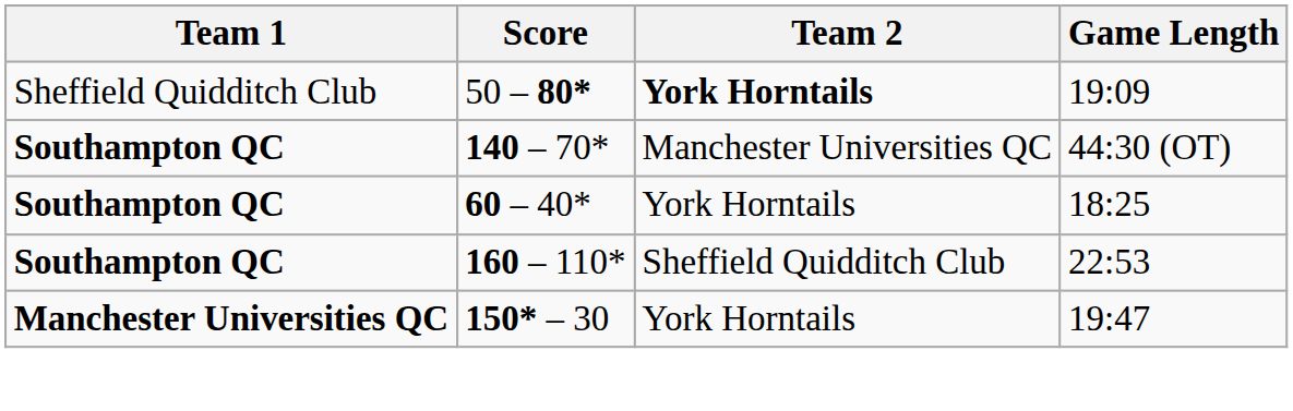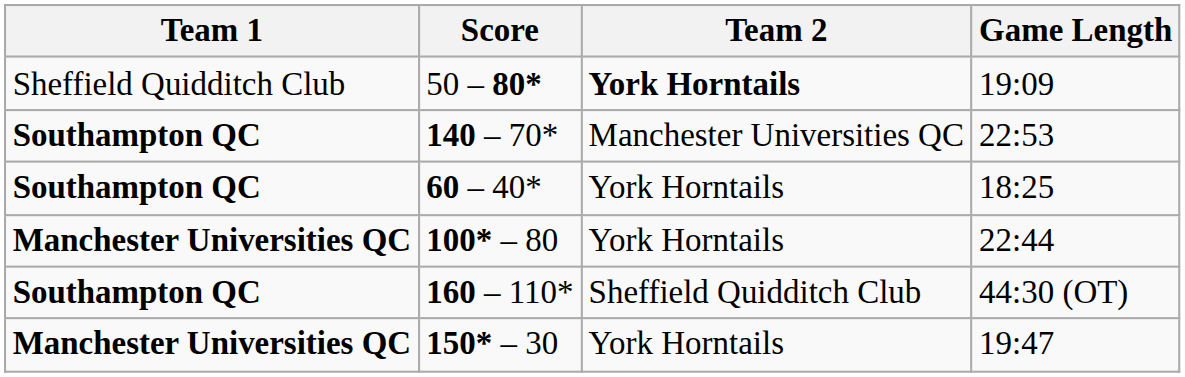140 – 70* | Game Length: 44:30 (OT) -> 22:53
+ row: Manchester Universities QC | 100* – 80 | York Horntails | 22:44
160 – 110* | Game Length: 22:53 -> 44:30 (OT)
